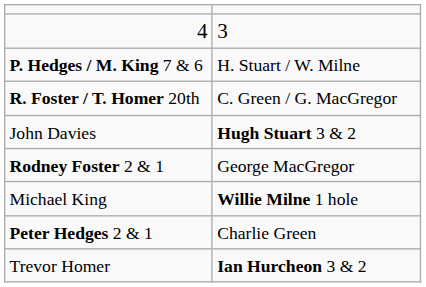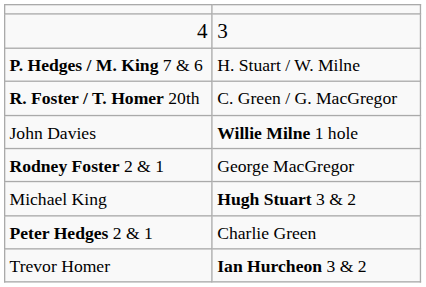John Davies | column 2: Hugh Stuart 3 & 2 -> Willie Milne 1 hole
Michael King | column 2: Willie Milne 1 hole -> Hugh Stuart 3 & 2
